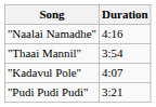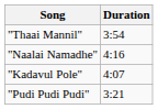rows swapped: "Thaai Mannil" <-> "Naalai Namadhe"
